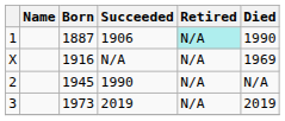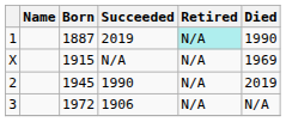1 | Succeeded: 1906 -> 2019
X | Born: 1916 -> 1915
2 | Died: N/A -> 2019
3 | Born: 1973 -> 1972
3 | Succeeded: 2019 -> 1906
3 | Died: 2019 -> N/A
